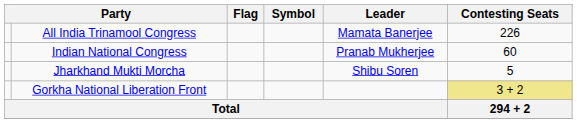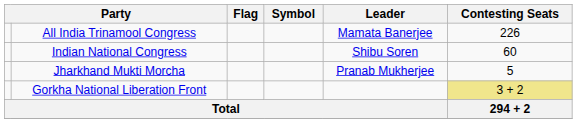Indian National Congress | Leader: Pranab Mukherjee -> Shibu Soren
Jharkhand Mukti Morcha | Leader: Shibu Soren -> Pranab Mukherjee
